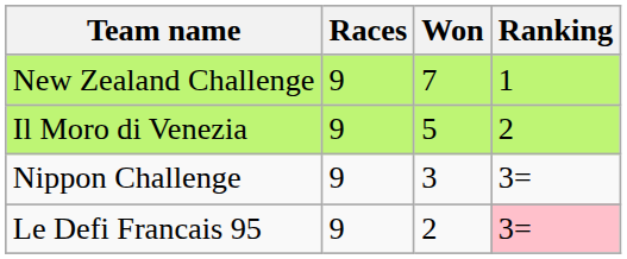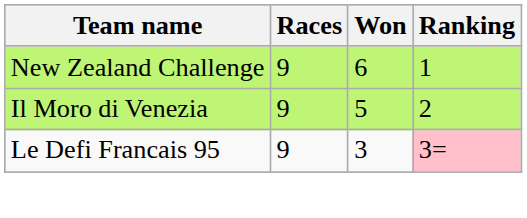New Zealand Challenge | Won: 7 -> 6
- row: Nippon Challenge | 9 | 3 | 3=
Le Defi Francais 95 | Won: 2 -> 3
